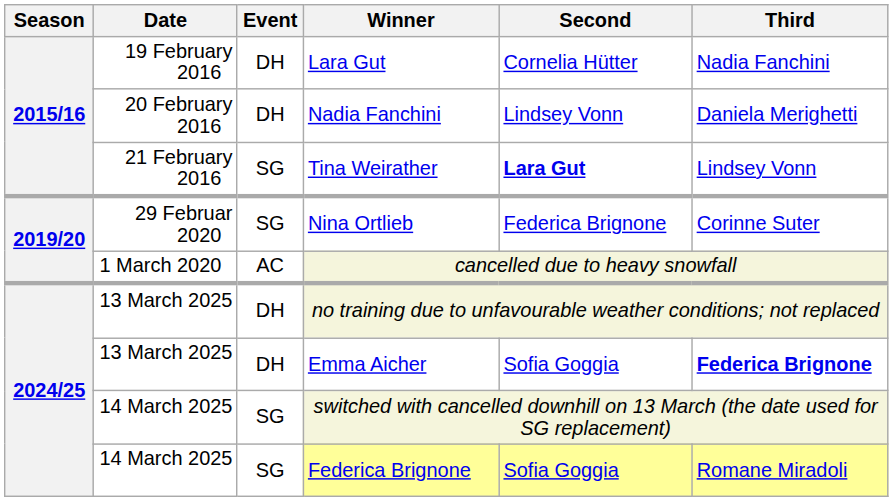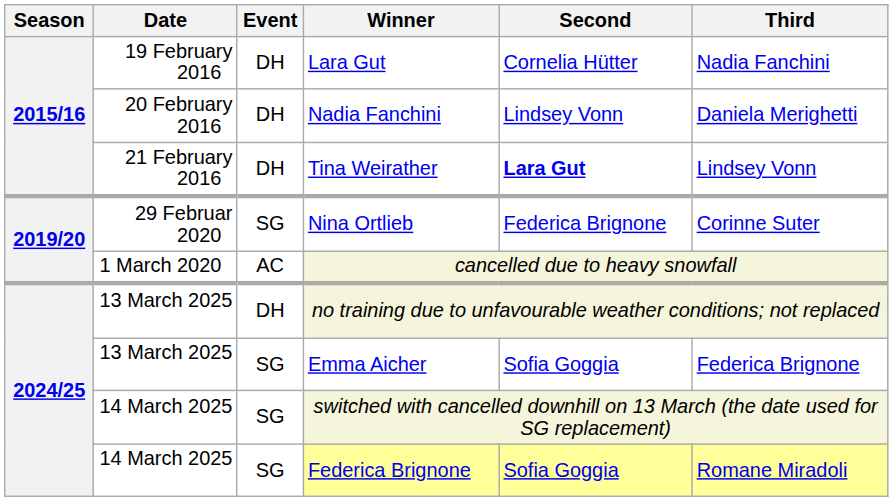Tina Weirather | Event: SG -> DH
Emma Aicher | Event: DH -> SG
Emma Aicher | Third: bold -> normal
